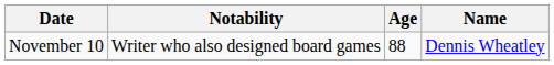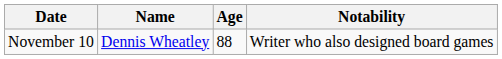columns swapped: Name <-> Notability
